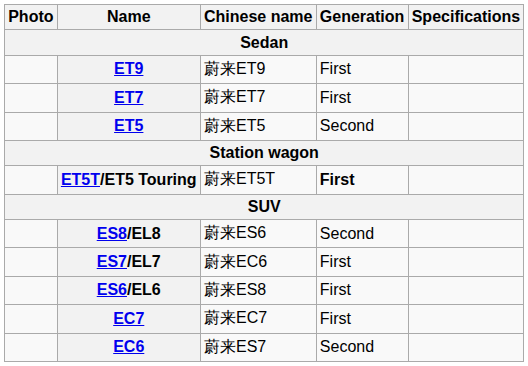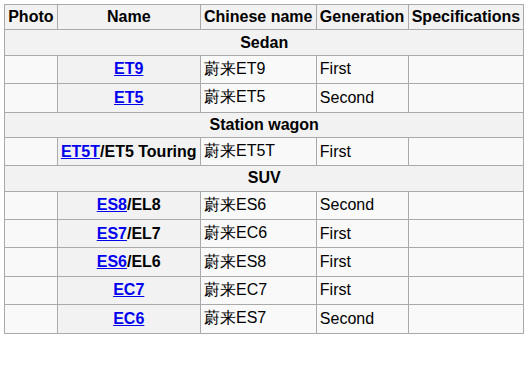- row: ET7 | 蔚来ET7 | First
ET5T/ET5 Touring | Generation: bold -> normal
